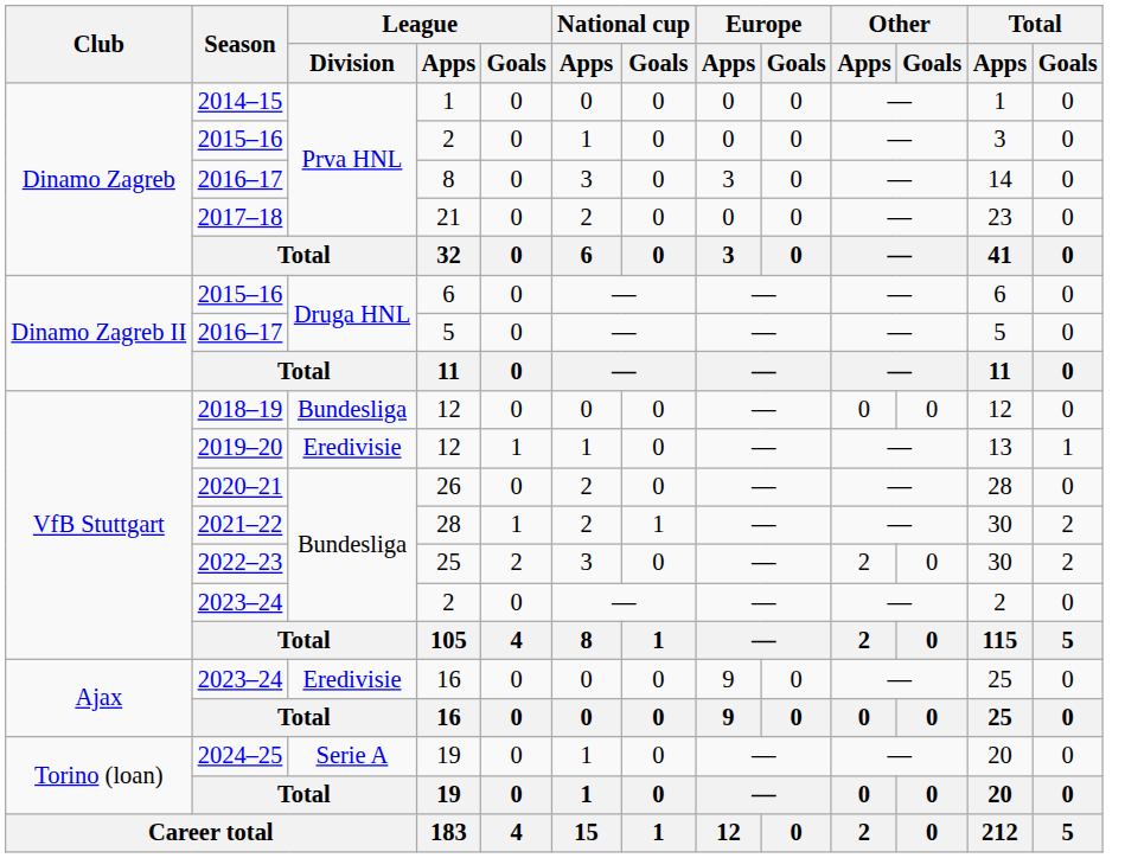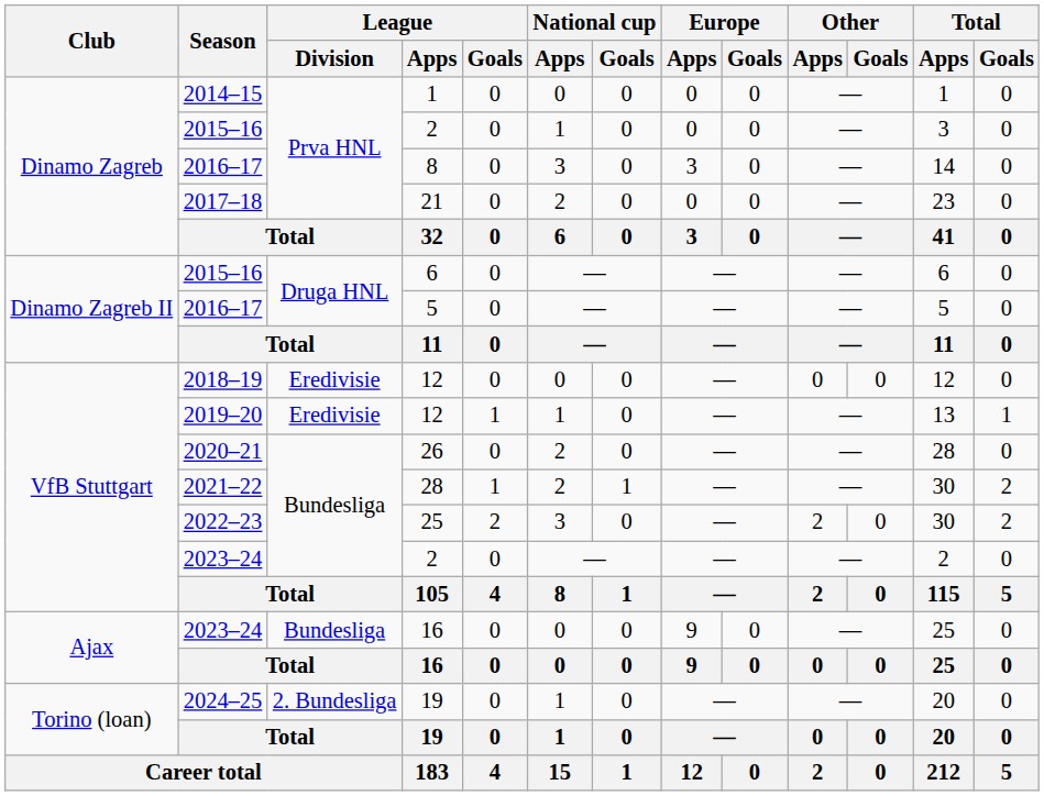2018–19 / 12 | League / Division: Bundesliga -> Eredivisie
2023–24 / 16 | League / Division: Eredivisie -> Bundesliga
2024–25 / 19 | League / Division: Serie A -> 2. Bundesliga
